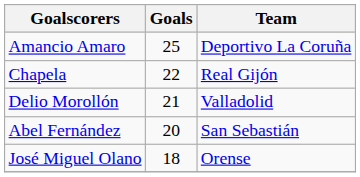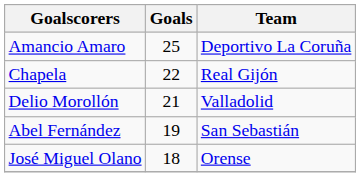Abel Fernández | Goals: 20 -> 19
